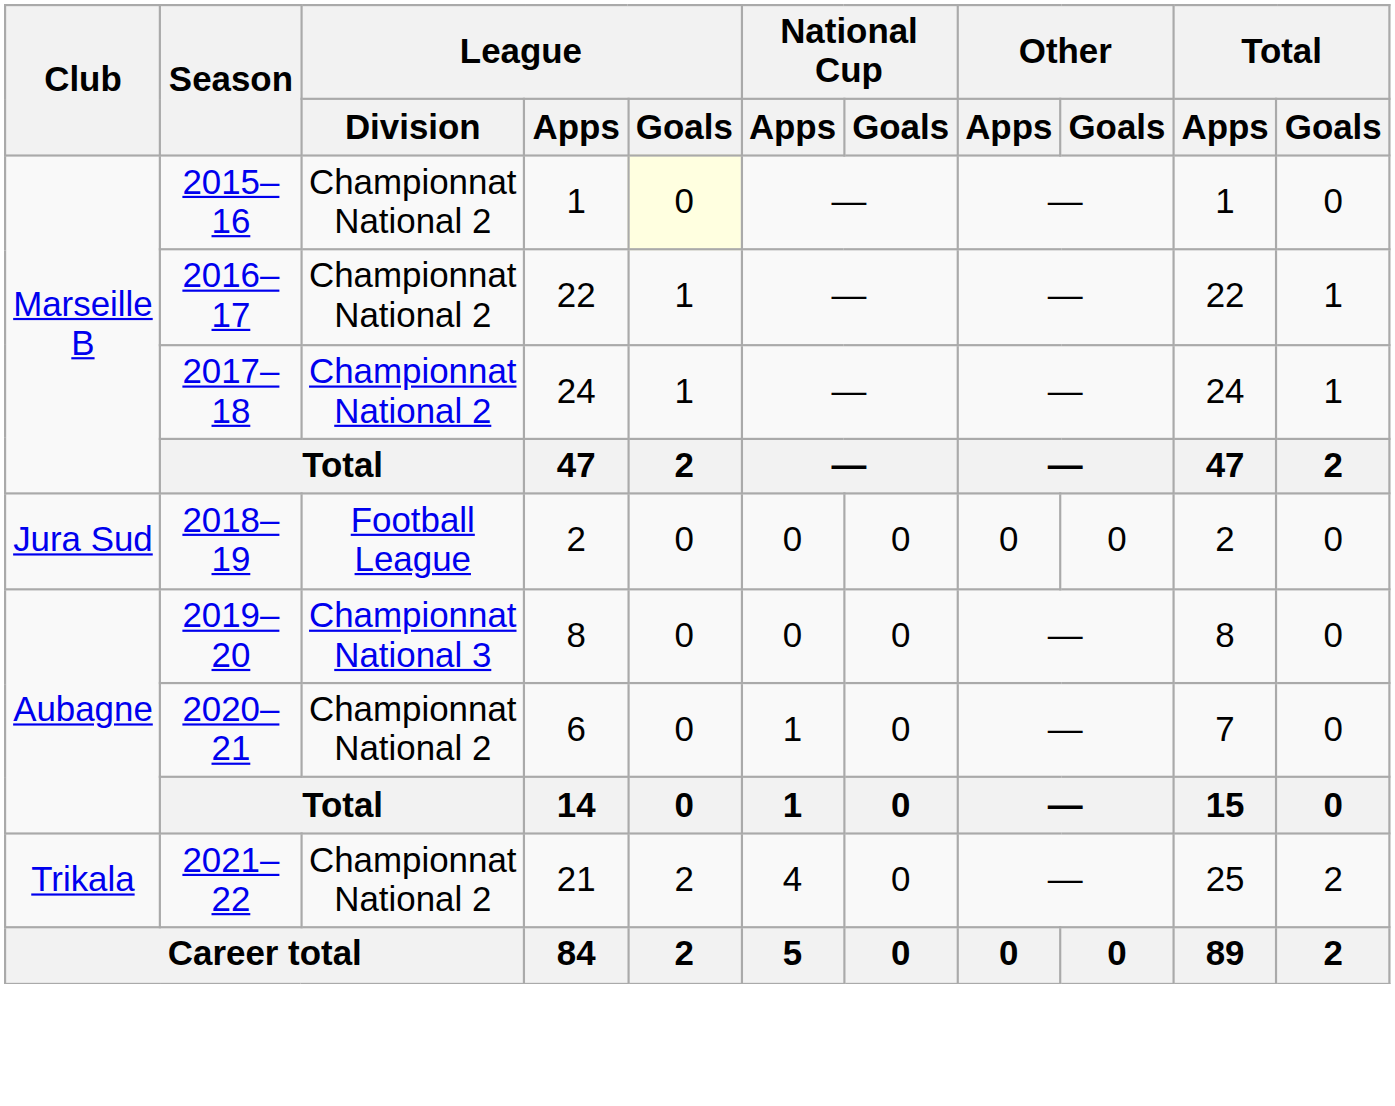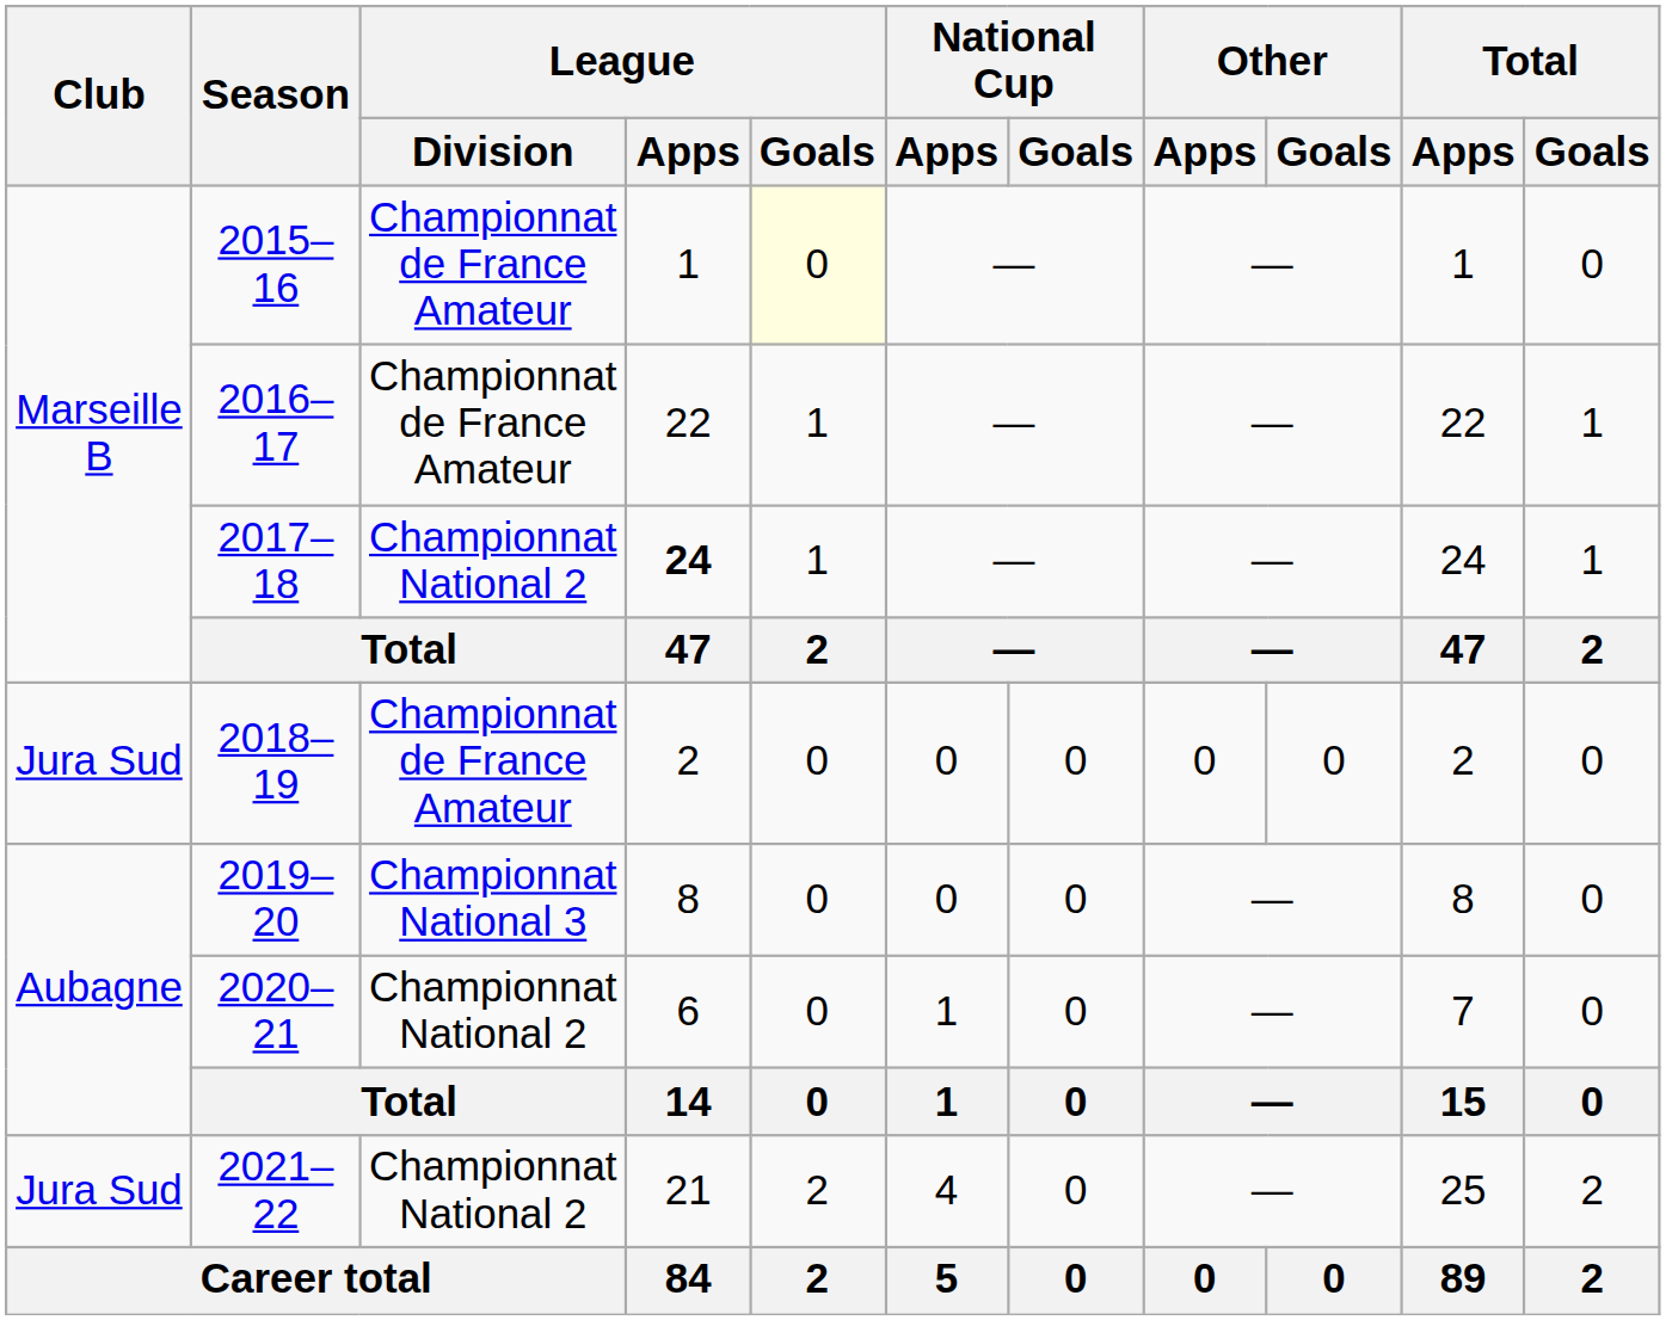2015–16 | League / Division: Championnat National 2 -> Championnat de France Amateur
2016–17 | League / Division: Championnat National 2 -> Championnat de France Amateur
2017–18 | League / Apps: normal -> bold
2018–19 | League / Division: Football League -> Championnat de France Amateur
2021–22 | Club: Trikala -> Jura Sud
